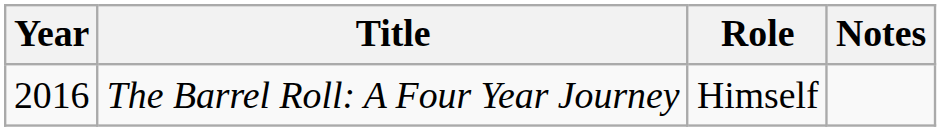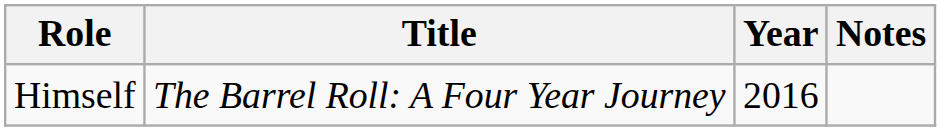columns swapped: Year <-> Role
